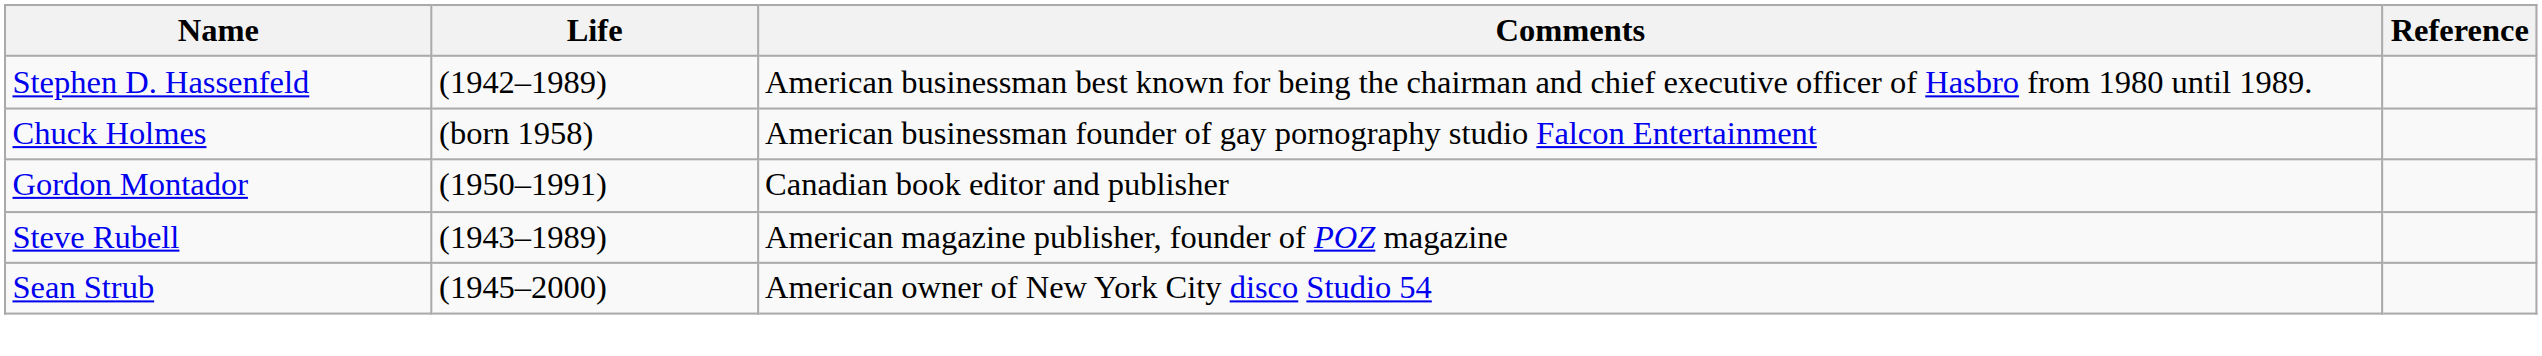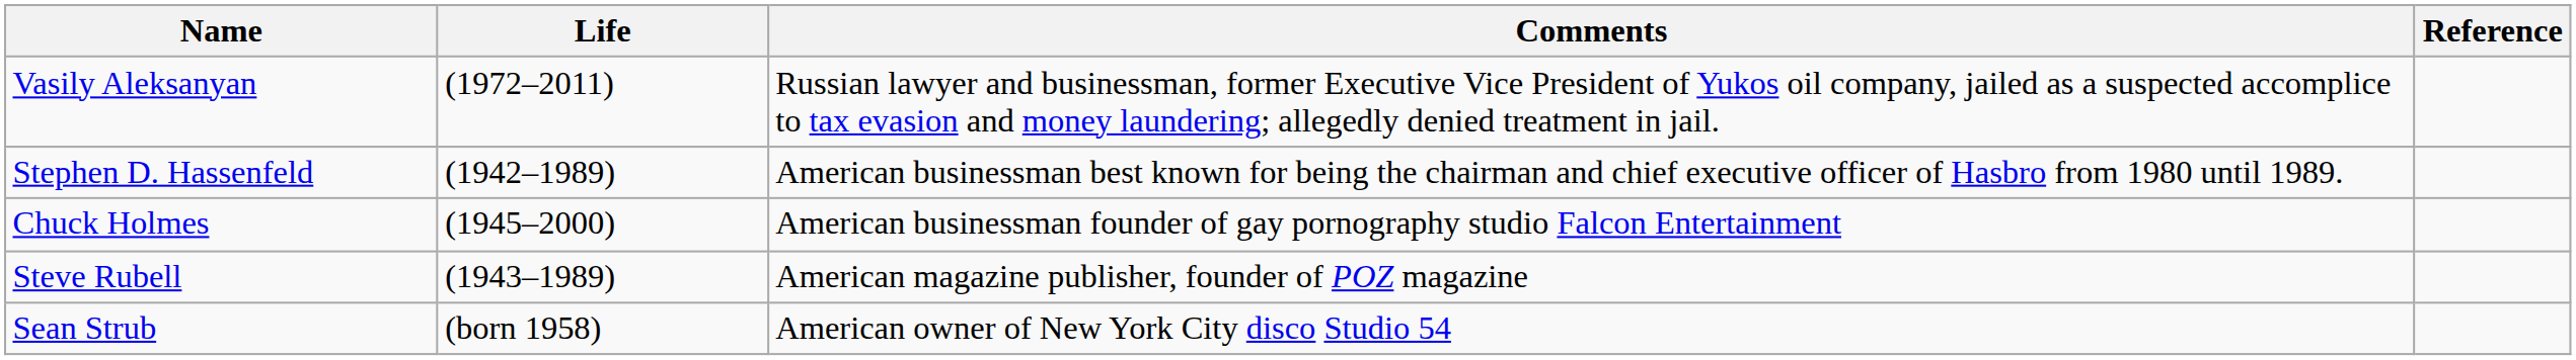+ row: Vasily Aleksanyan | (1972–2011) | Russian lawyer and businessman, former Executive Vice President of Yukos oil company, jailed as a suspected accomplice to tax evasion and money laundering; allegedly denied treatment in jail.
Chuck Holmes | Life: (born 1958) -> (1945–2000)
- row: Gordon Montador | (1950–1991) | Canadian book editor and publisher
Sean Strub | Life: (1945–2000) -> (born 1958)
